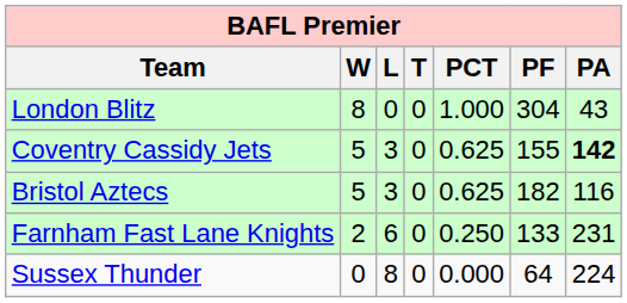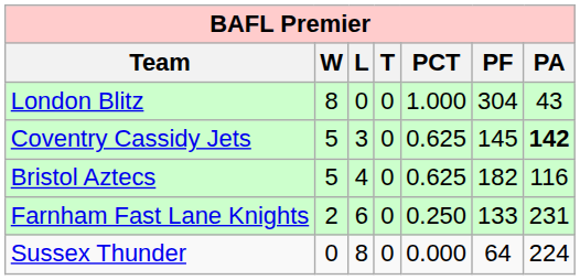Coventry Cassidy Jets | PF: 155 -> 145
Bristol Aztecs | L: 3 -> 4
